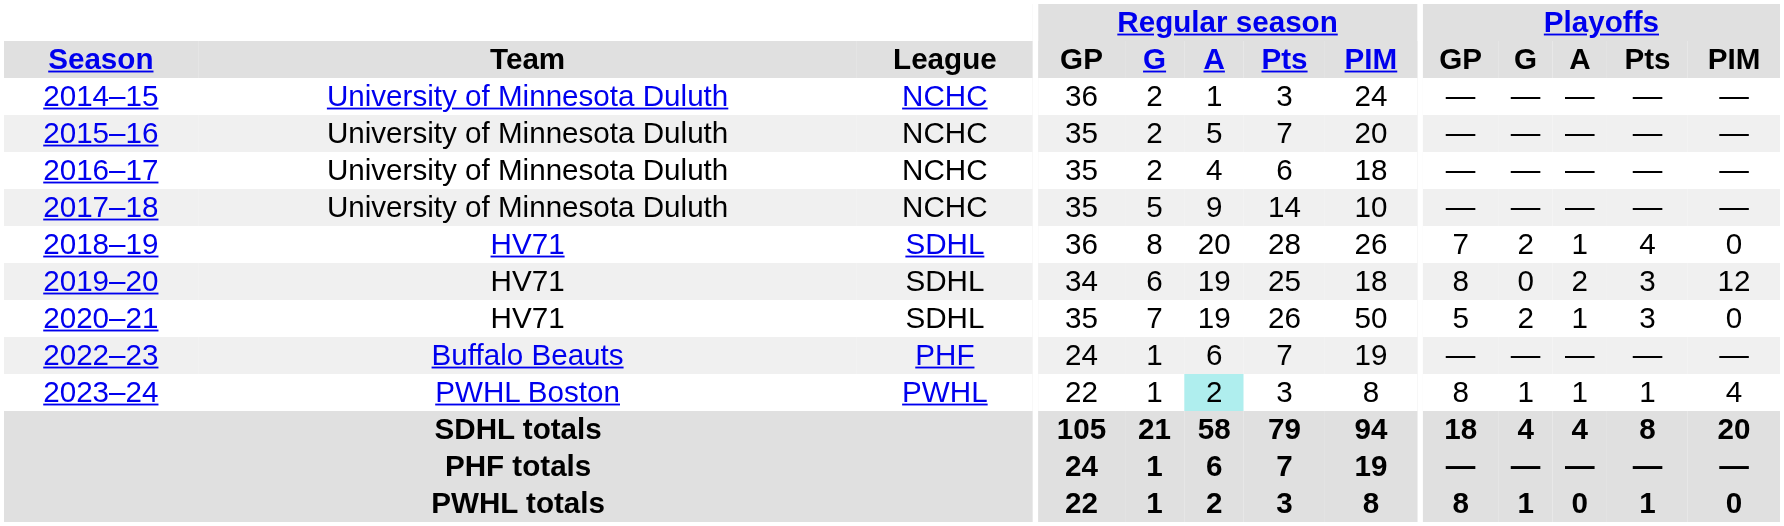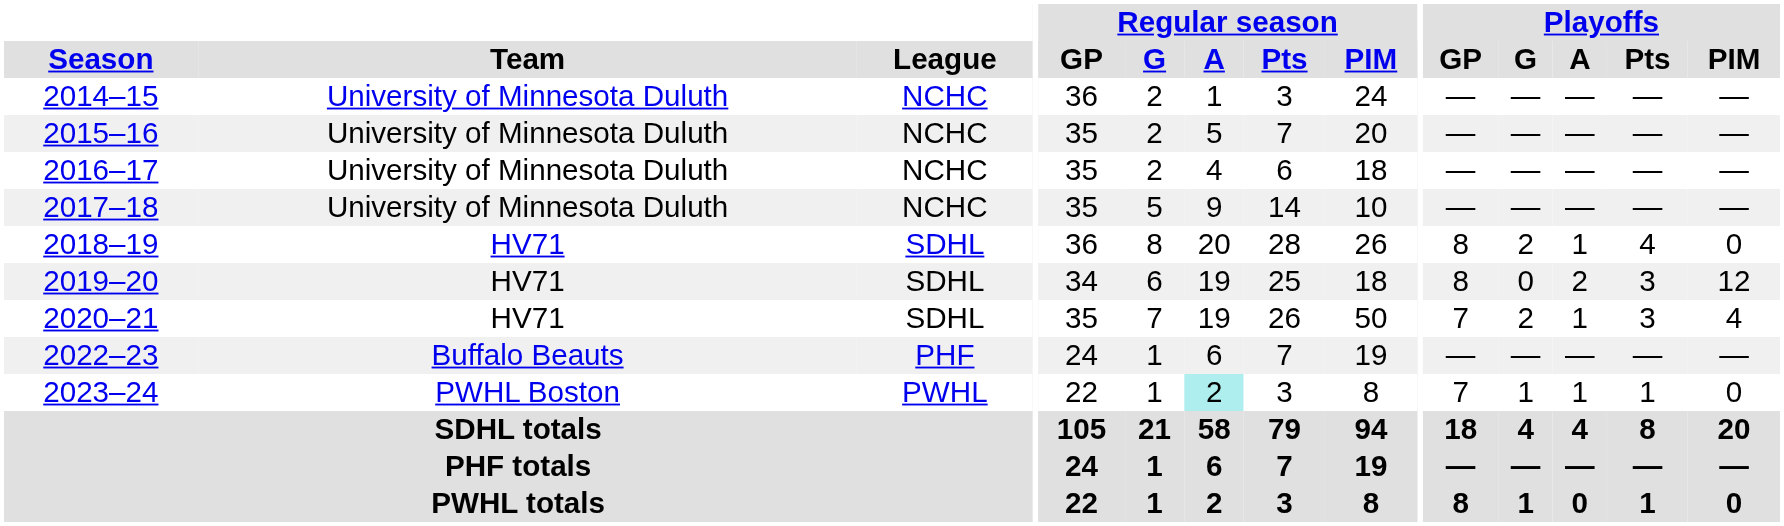2018–19 | Playoffs / GP: 7 -> 8
2020–21 | Playoffs / GP: 5 -> 7
2020–21 | Playoffs / PIM: 0 -> 4
2023–24 | Playoffs / GP: 8 -> 7
2023–24 | Playoffs / PIM: 4 -> 0
